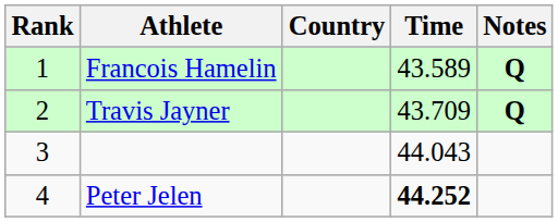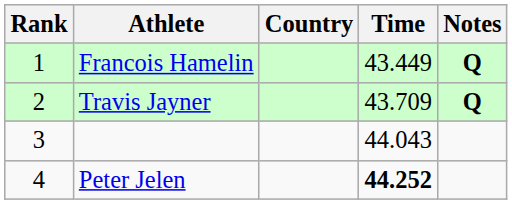Francois Hamelin | Time: 43.589 -> 43.449
